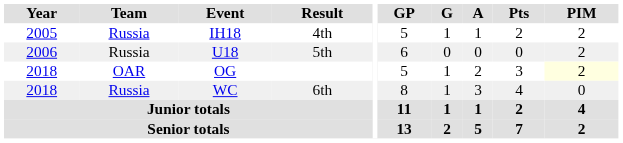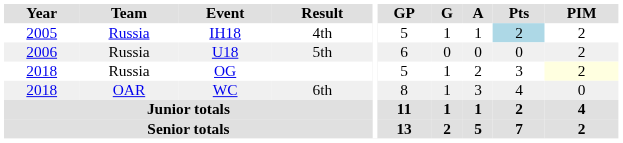IH18 | Pts: no background -> lightblue background
OG | Team: OAR -> Russia
WC | Team: Russia -> OAR
